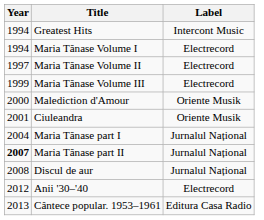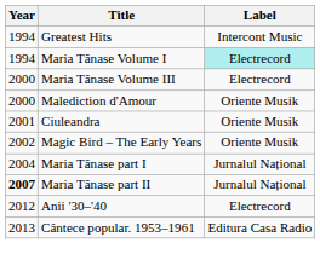Maria Tănase Volume I | Label: no background -> paleturquoise background
- row: 1997 | Maria Tănase Volume II | Electrecord
Maria Tănase Volume III | Year: 1999 -> 2000
+ row: 2002 | Magic Bird – The Early Years | Oriente Musik
- row: 2008 | Discul de aur | Jurnalul Național
